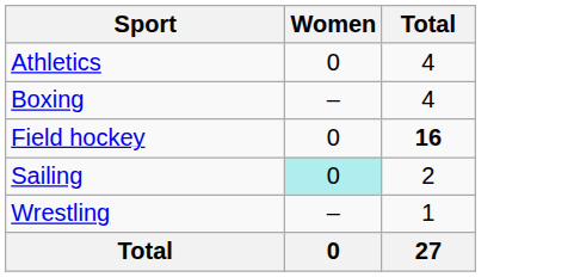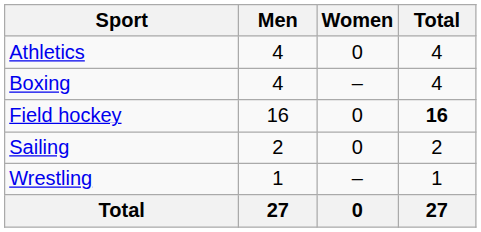+ column: Men | 4 | 4 | 16 | 2 | 1 | 27
Sailing | Women: paleturquoise background -> no background
